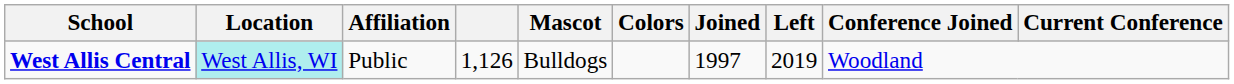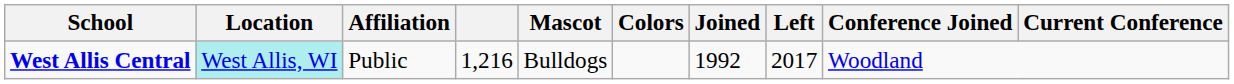West Allis Central | column 4: 1,126 -> 1,216
West Allis Central | Joined: 1997 -> 1992
West Allis Central | Left: 2019 -> 2017
